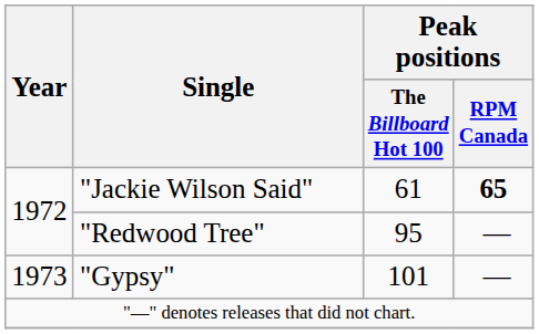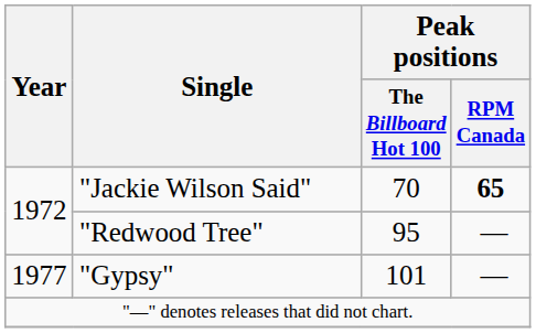"Jackie Wilson Said" | Peak positions / The Billboard Hot 100: 61 -> 70
"Gypsy" | Year: 1973 -> 1977
